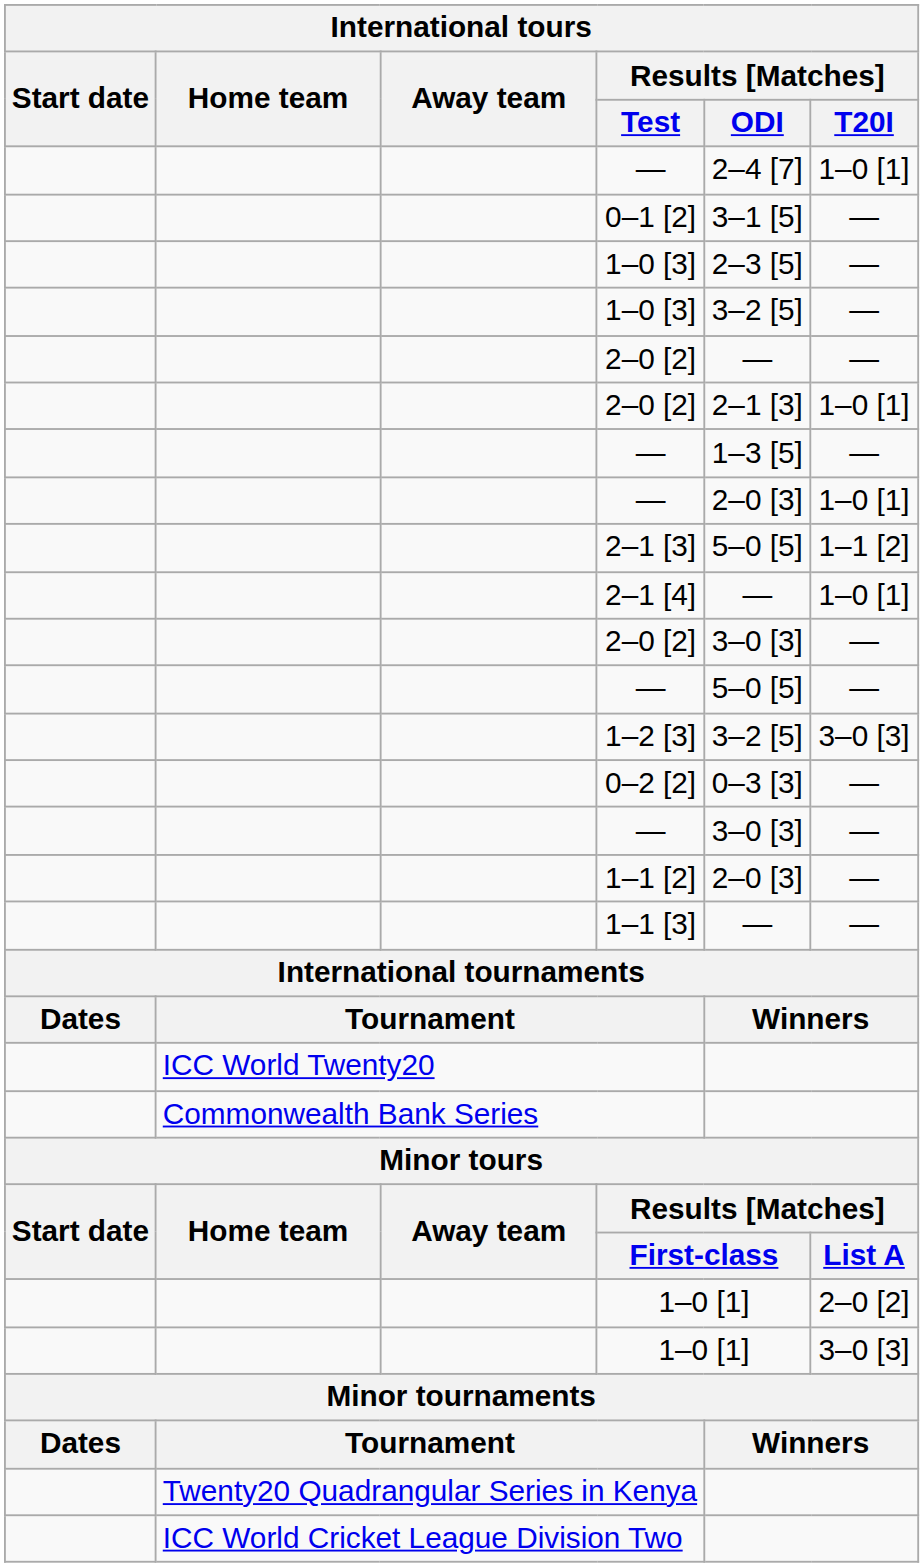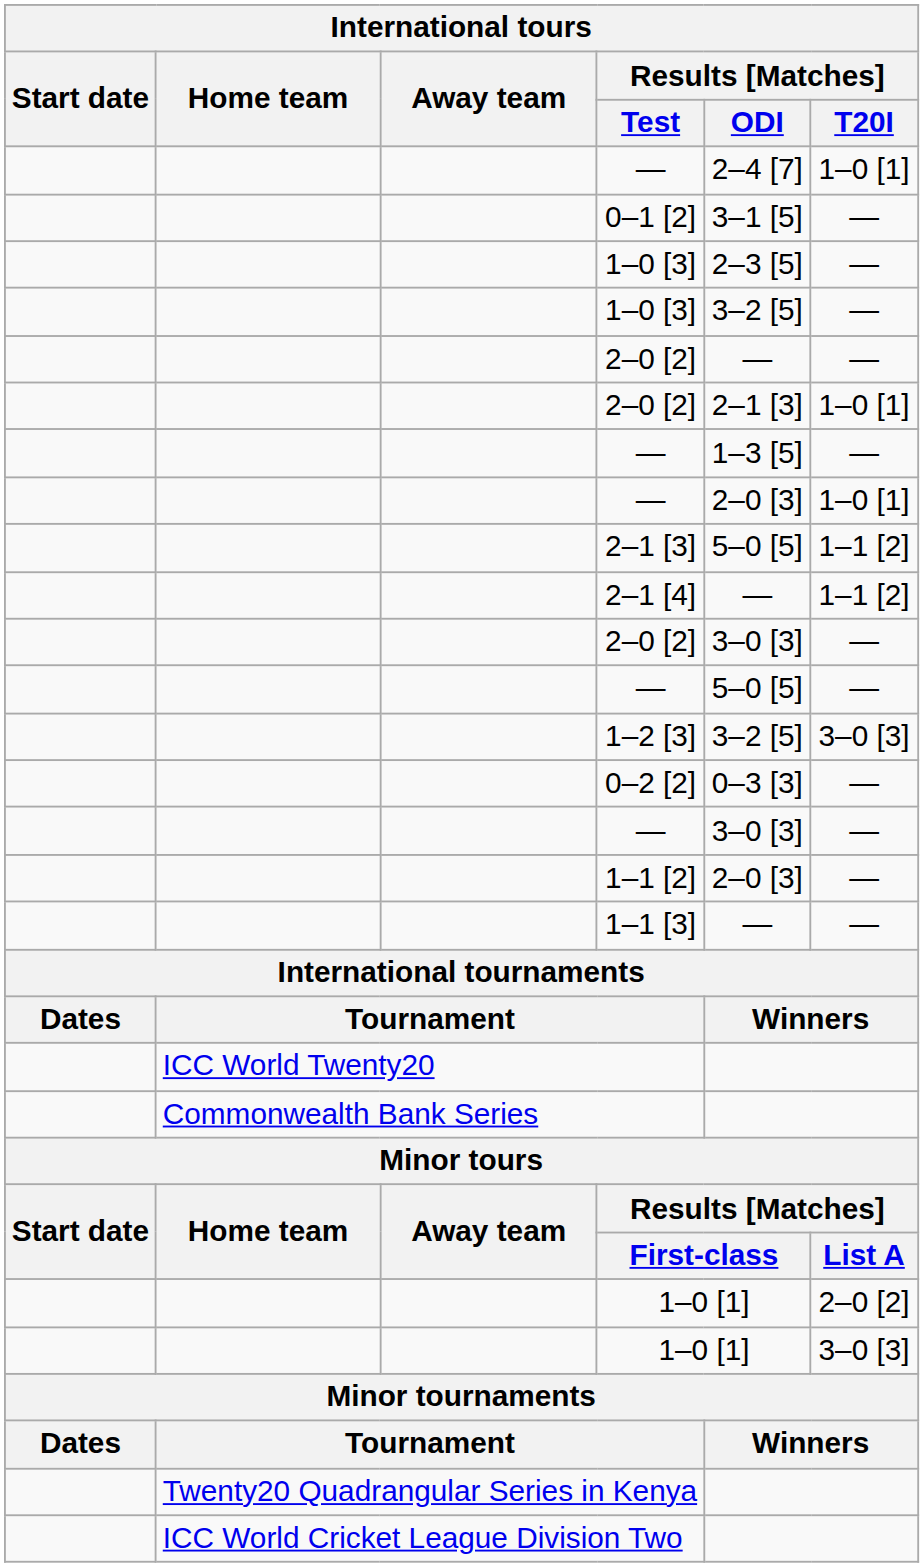2–1 [4] | International tours / Results [Matches] / T20I: 1–0 [1] -> 1–1 [2]
